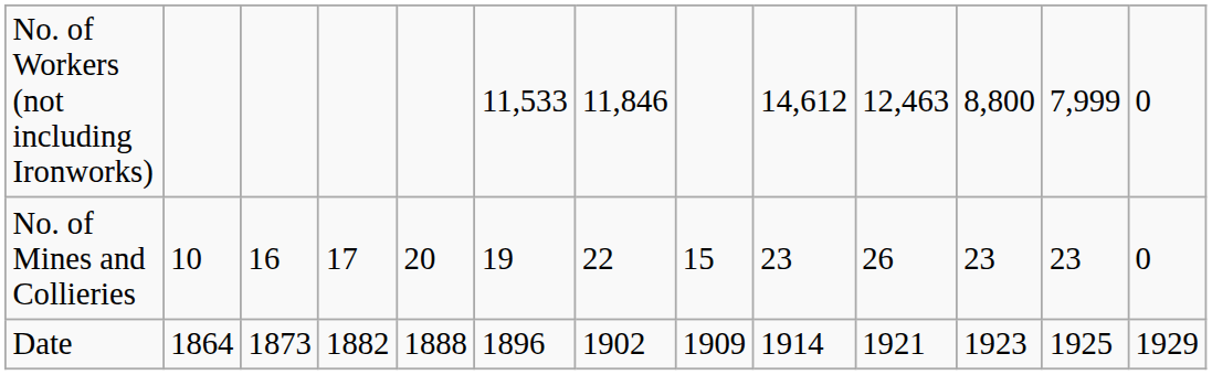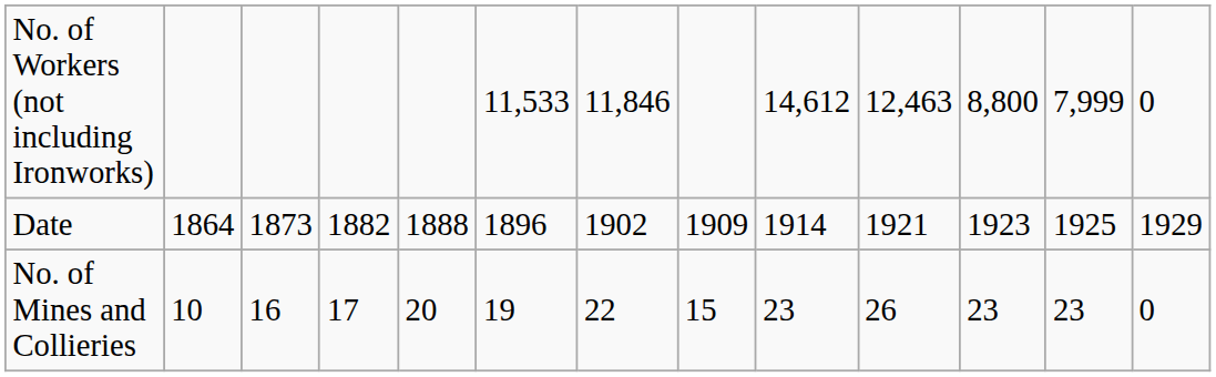rows swapped: No. of Mines and Collieries <-> Date
